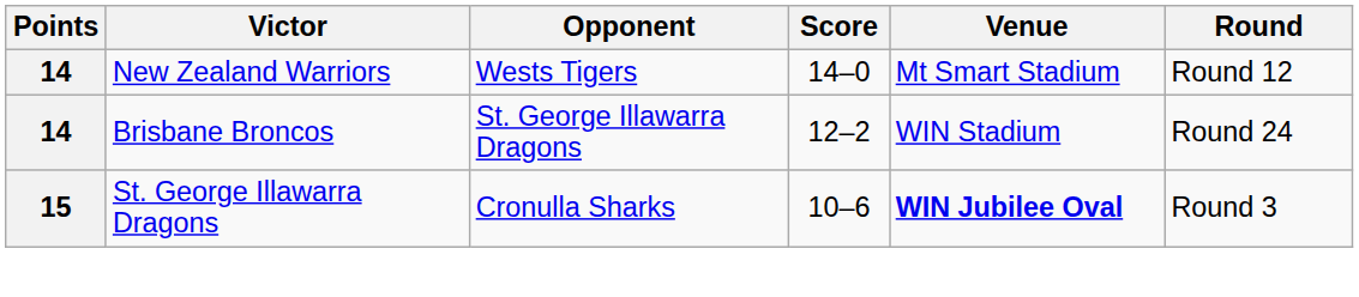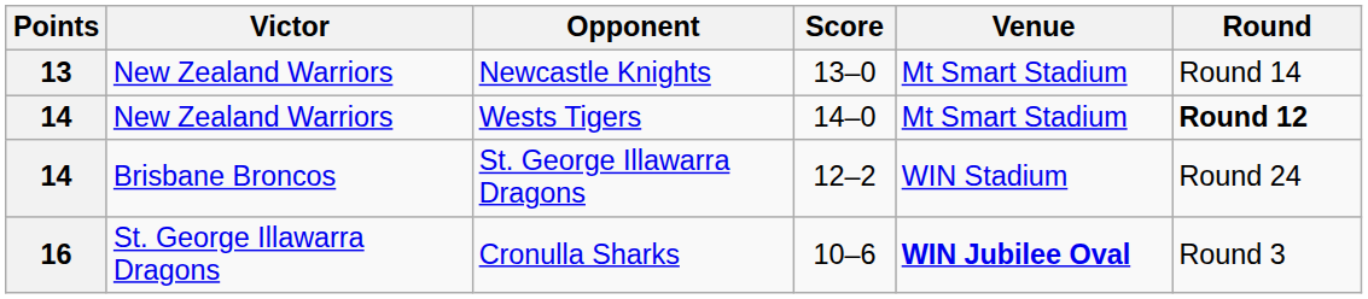+ row: 13 | New Zealand Warriors | Newcastle Knights | 13–0 | Mt Smart Stadium | Round 14
Wests Tigers | Round: normal -> bold
Cronulla Sharks | Points: 15 -> 16
